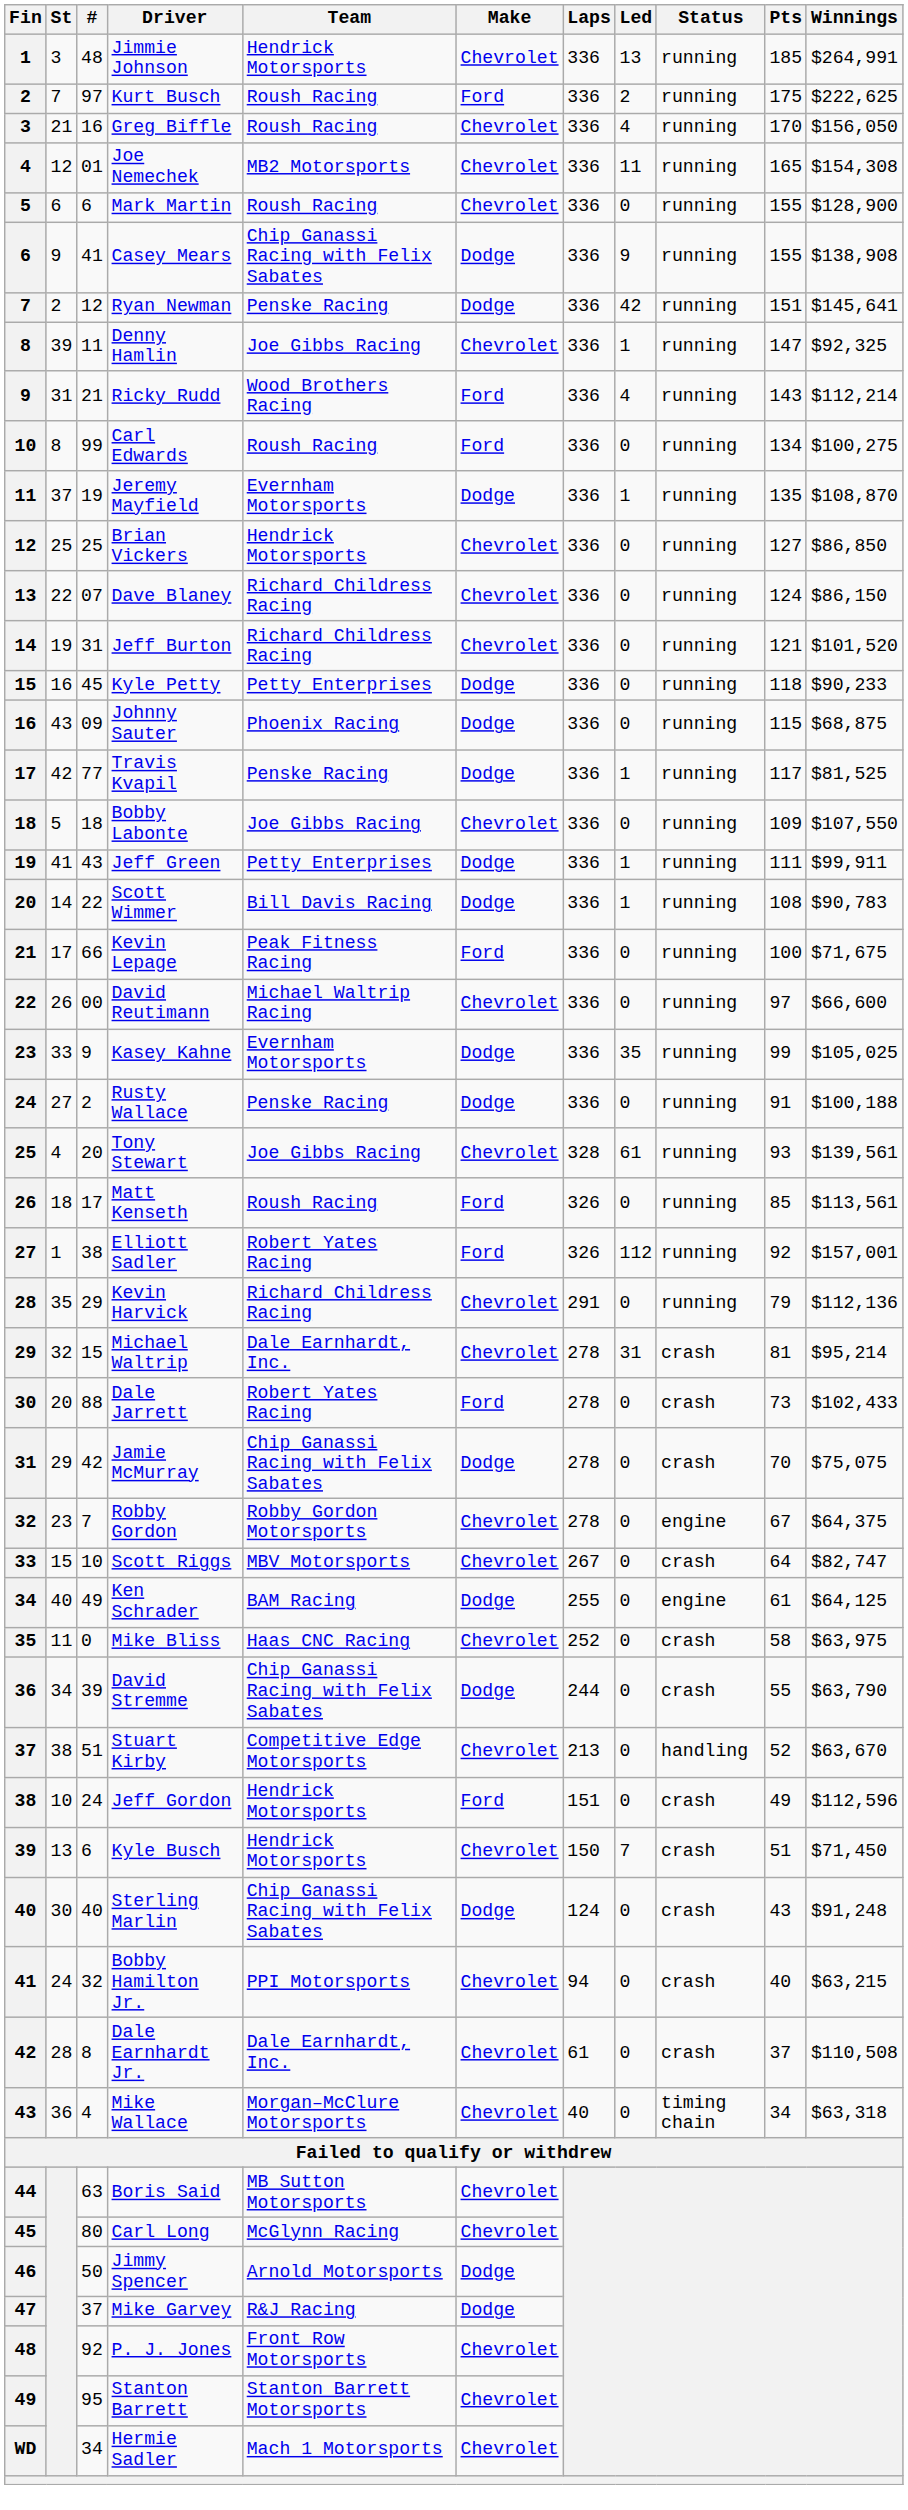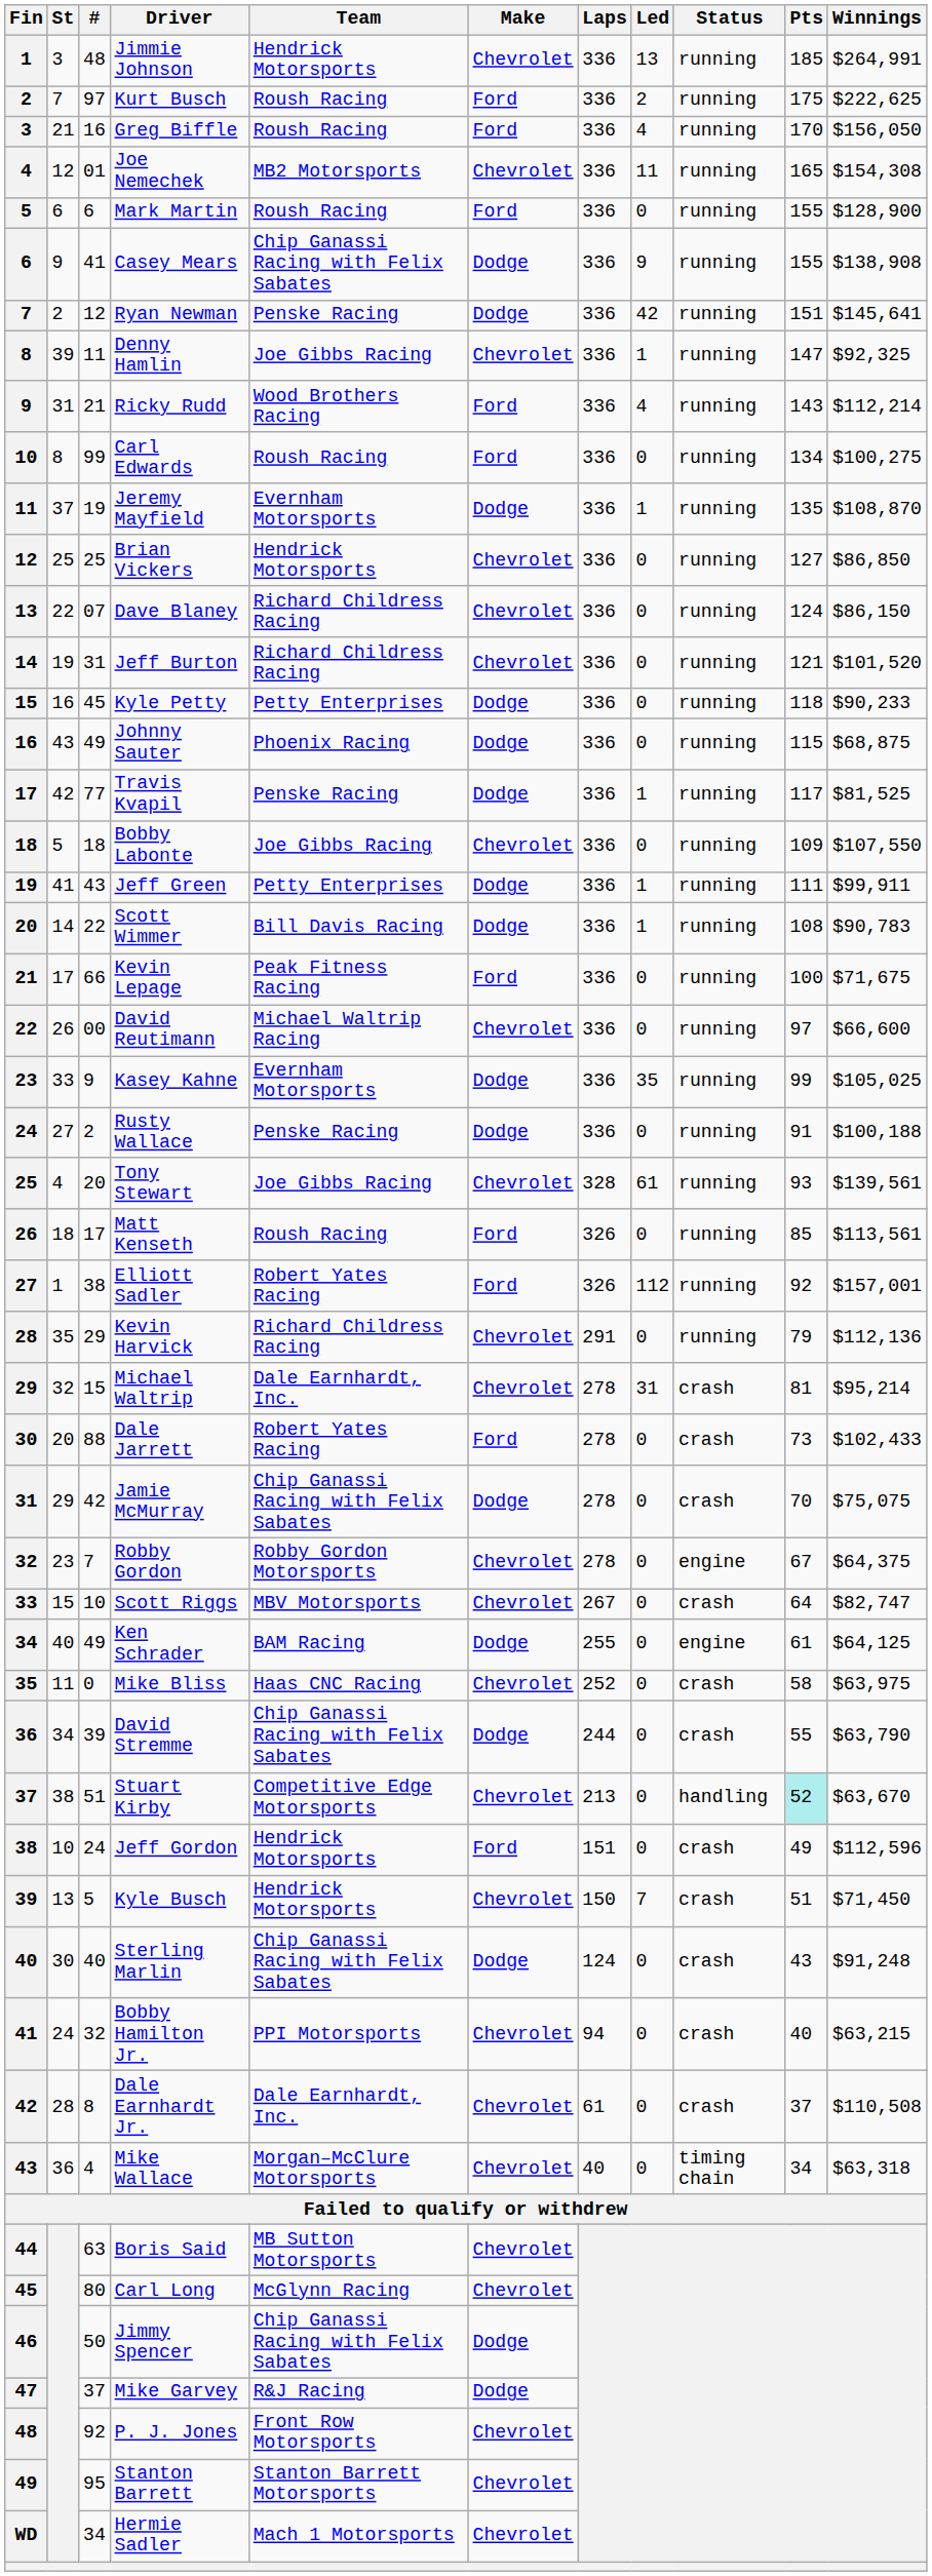Greg Biffle | Make: Chevrolet -> Ford
Mark Martin | Make: Chevrolet -> Ford
Johnny Sauter | #: 09 -> 49
Stuart Kirby | Pts: no background -> paleturquoise background
Kyle Busch | #: 6 -> 5
Jimmy Spencer | Team: Arnold Motorsports -> Chip Ganassi Racing with Felix Sabates
